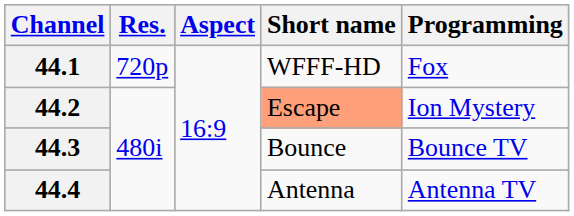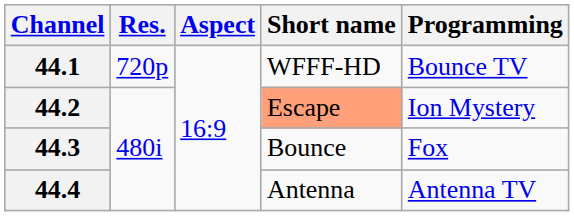44.1 | Programming: Fox -> Bounce TV
44.3 | Programming: Bounce TV -> Fox
